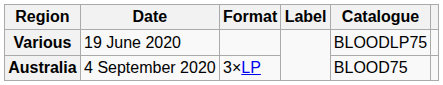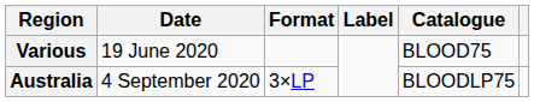Various | Catalogue: BLOODLP75 -> BLOOD75
Australia | Catalogue: BLOOD75 -> BLOODLP75
